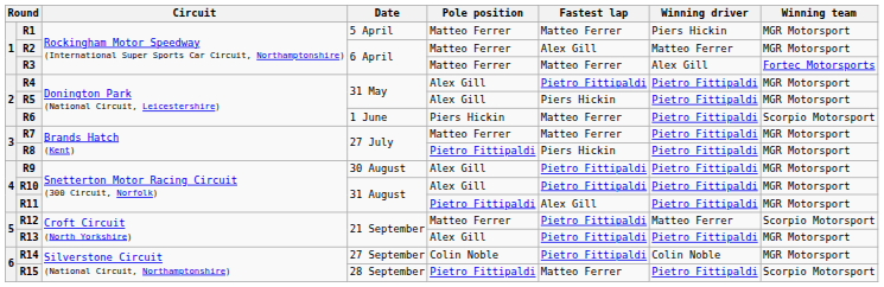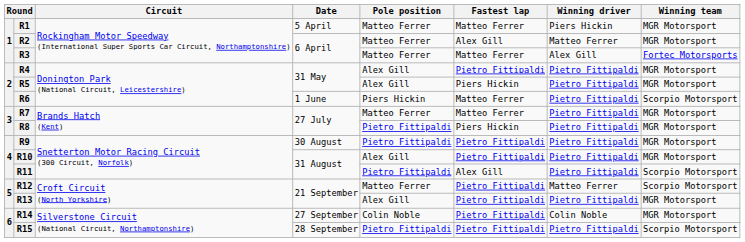R9 | Pole position: Alex Gill -> Pietro Fittipaldi
R11 | Winning team: MGR Motorsport -> Scorpio Motorsport
R15 | Fastest lap: Matteo Ferrer -> Pietro Fittipaldi
